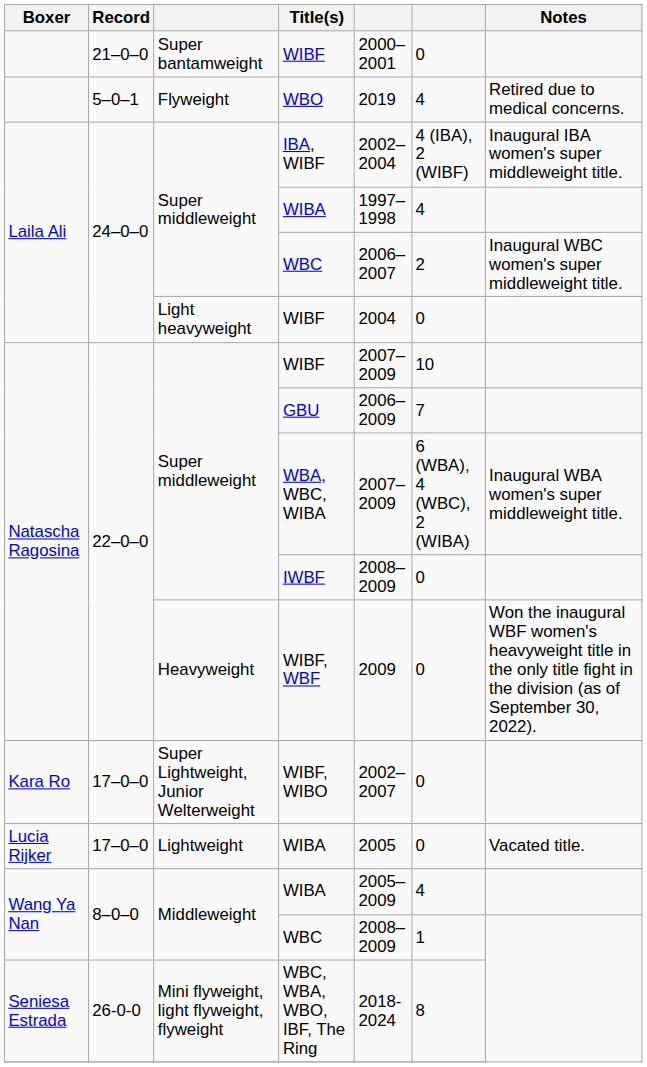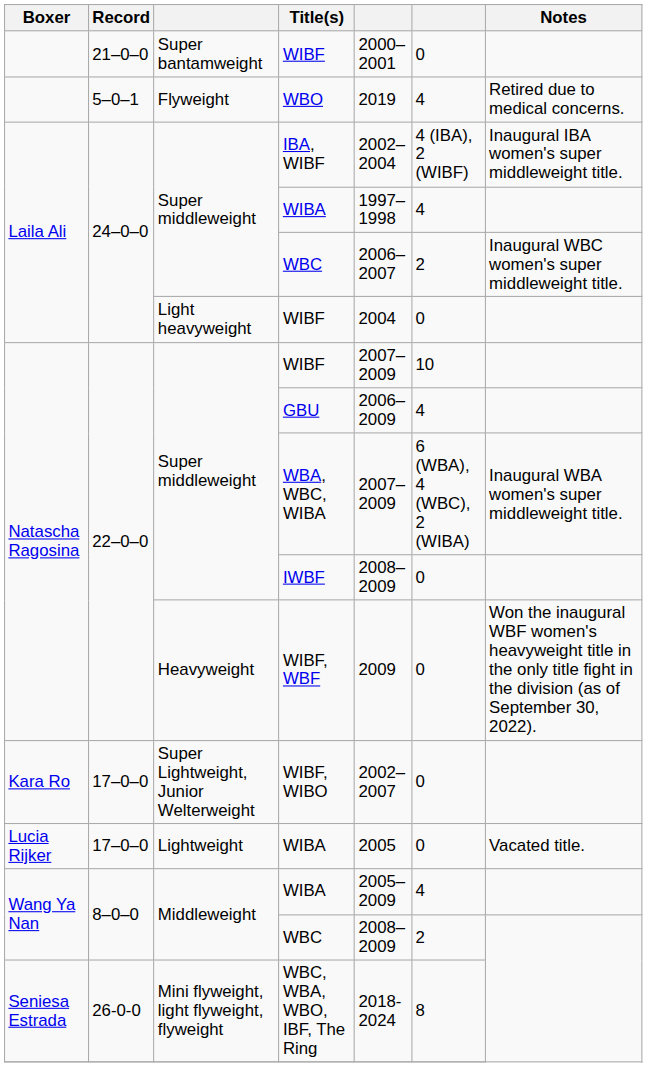GBU | column 6: 7 -> 4
Middleweight / WBC | column 6: 1 -> 2
